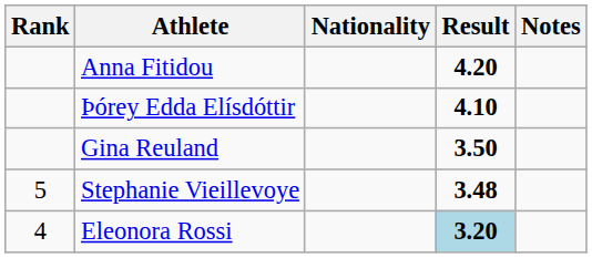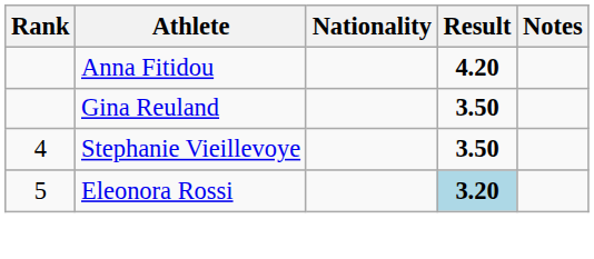- row: Þórey Edda Elísdóttir | 4.10
Stephanie Vieillevoye | Rank: 5 -> 4
Stephanie Vieillevoye | Result: 3.48 -> 3.50
Eleonora Rossi | Rank: 4 -> 5
